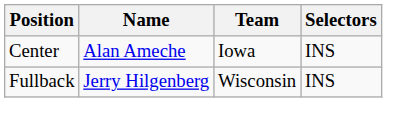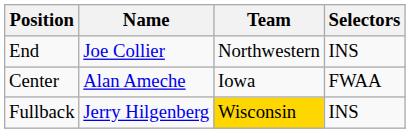+ row: End | Joe Collier | Northwestern | INS
Center | Selectors: INS -> FWAA
Fullback | Team: no background -> gold background
